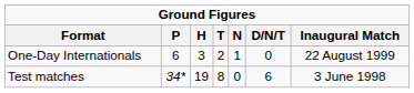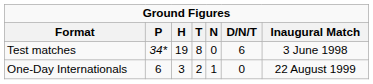rows swapped: Test matches <-> One-Day Internationals
